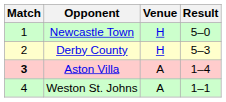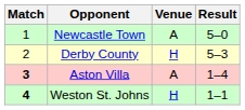Newcastle Town | Venue: H -> A
Weston St. Johns | Match: normal -> bold
Weston St. Johns | Venue: A -> H
